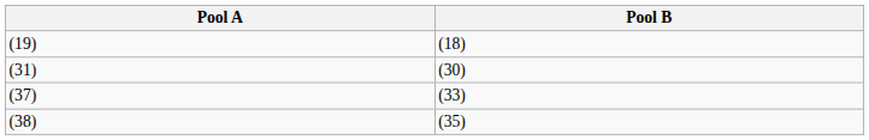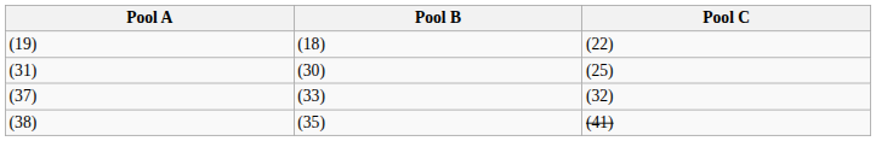+ column: Pool C | (22) | (25) | (32) | (41)
